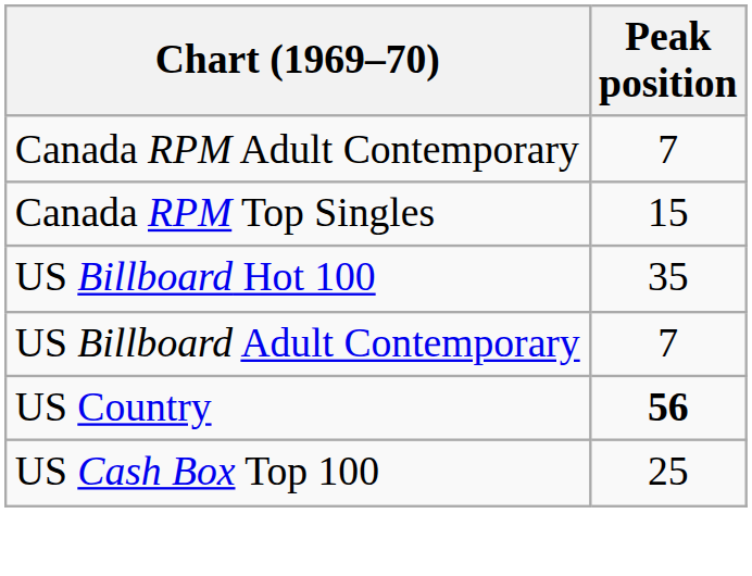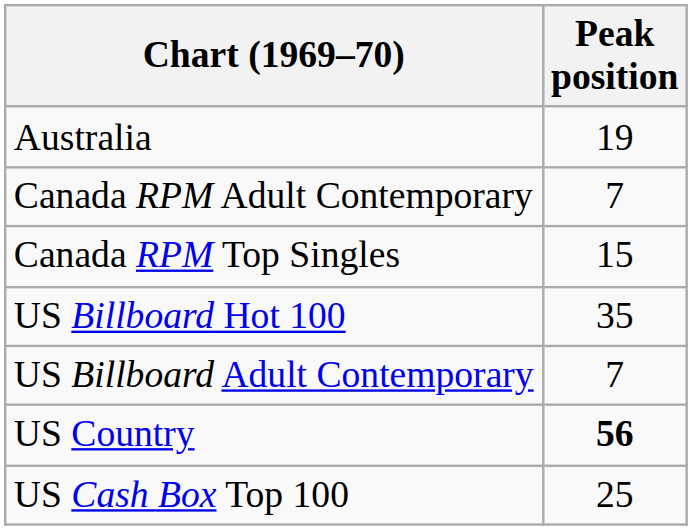+ row: Australia | 19
